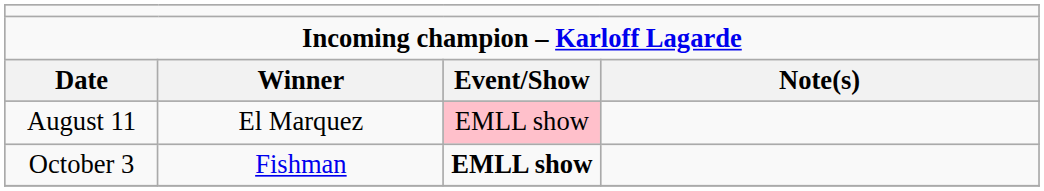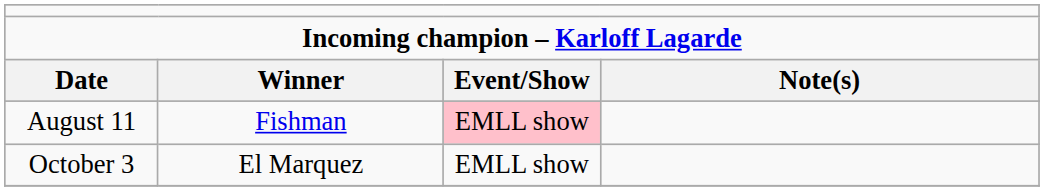August 11 | column 2: El Marquez -> Fishman
October 3 | column 2: Fishman -> El Marquez
October 3 | column 3: bold -> normal
